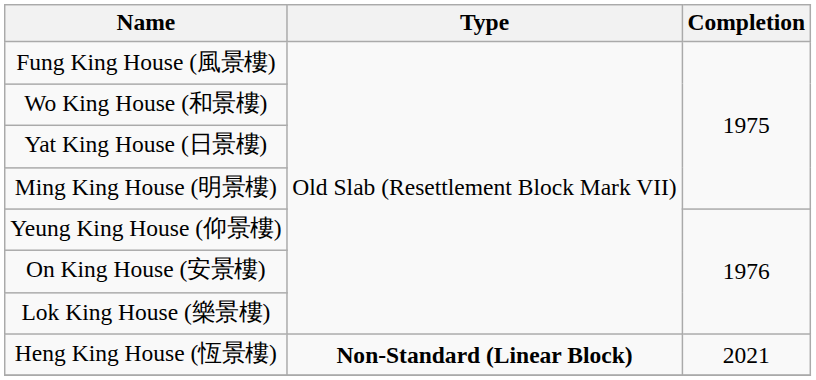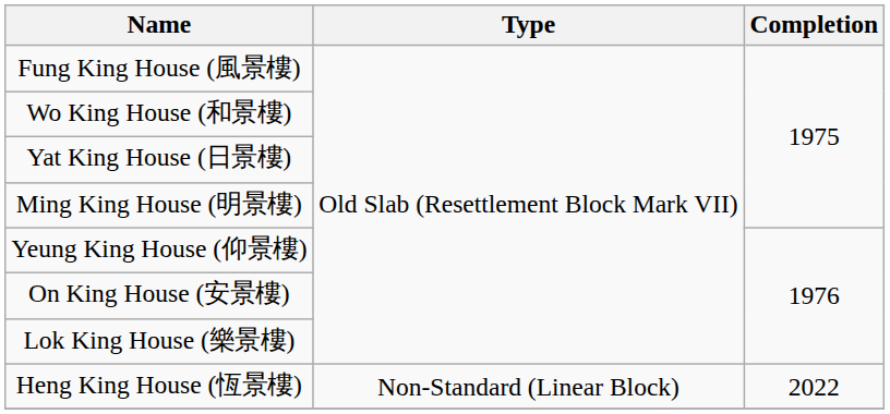Heng King House (恆景樓) | Type: bold -> normal
Heng King House (恆景樓) | Completion: 2021 -> 2022
